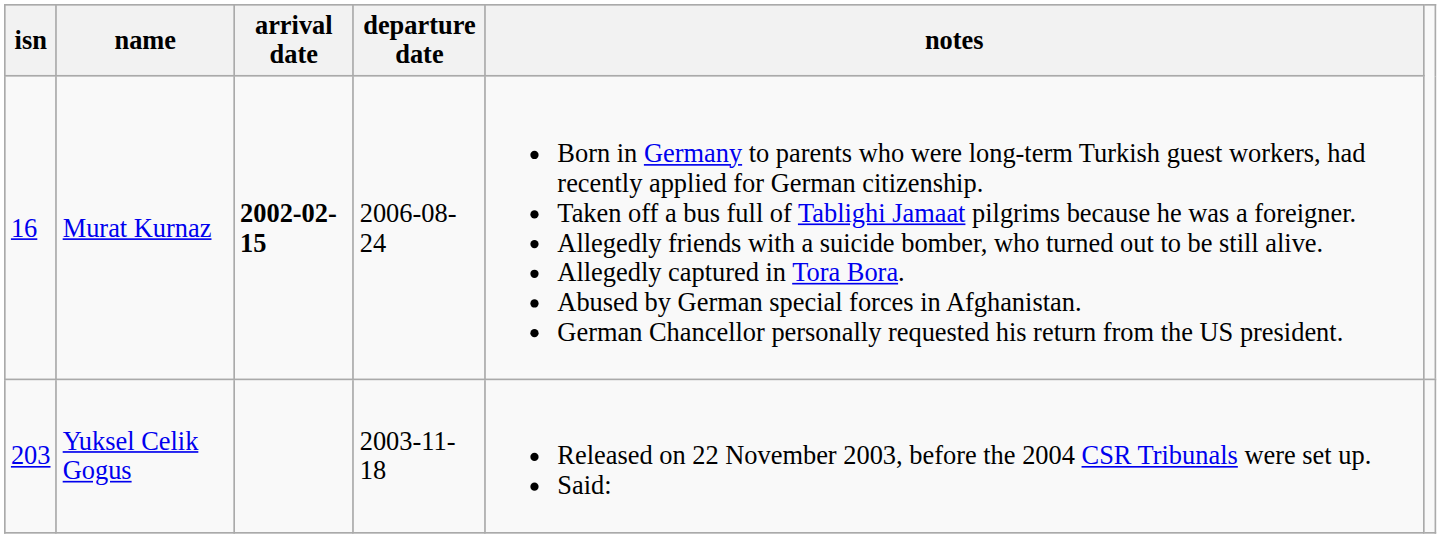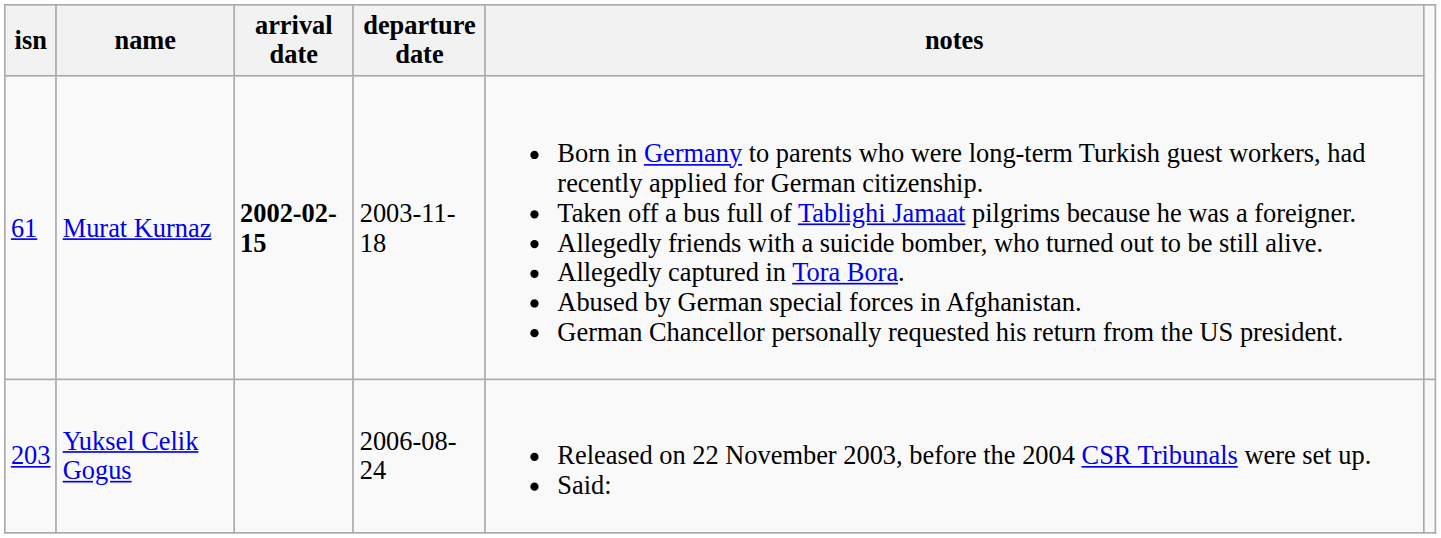Murat Kurnaz | isn: 16 -> 61
Murat Kurnaz | departure date: 2006-08-24 -> 2003-11-18
Yuksel Celik Gogus | departure date: 2003-11-18 -> 2006-08-24
